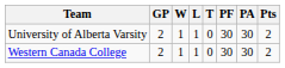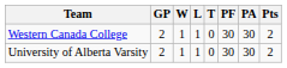rows swapped: University of Alberta Varsity <-> Western Canada College
